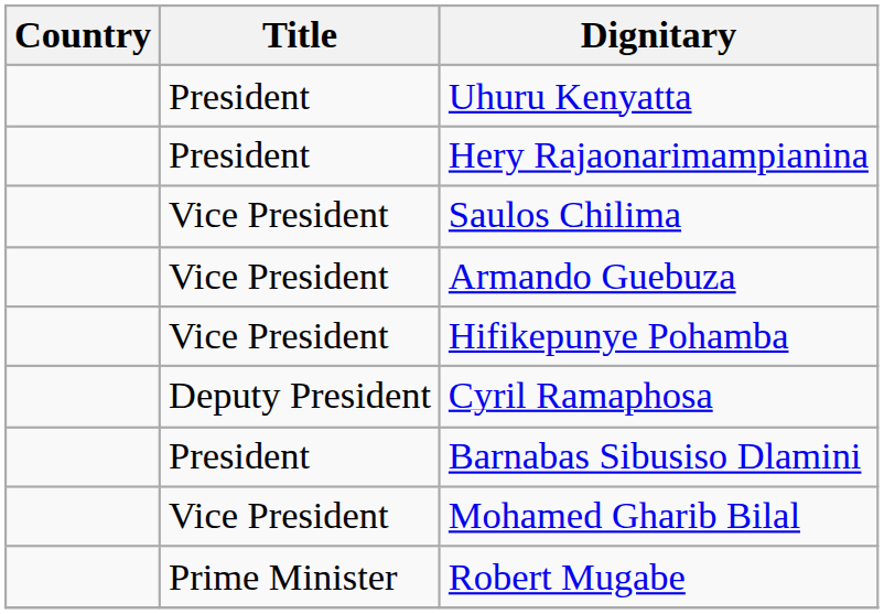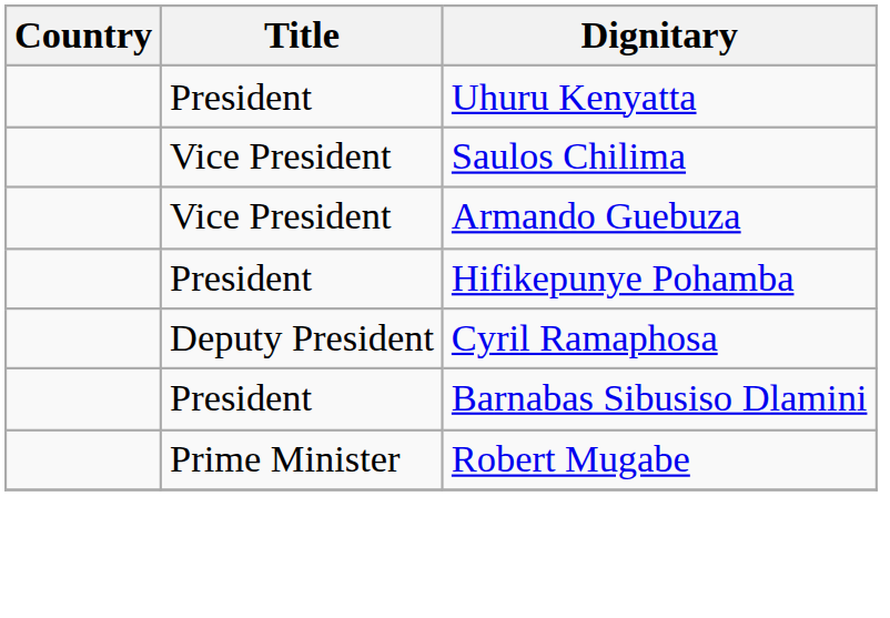- row: President | Hery Rajaonarimampianina
Hifikepunye Pohamba | Title: Vice President -> President
- row: Vice President | Mohamed Gharib Bilal
